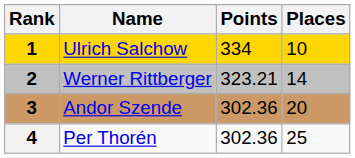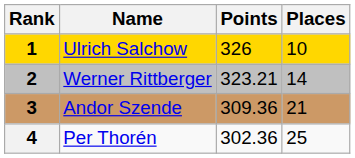Ulrich Salchow | Points: 334 -> 326
Andor Szende | Points: 302.36 -> 309.36
Andor Szende | Places: 20 -> 21
